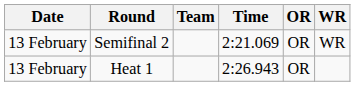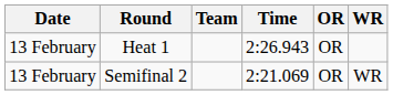rows swapped: Heat 1 <-> Semifinal 2
